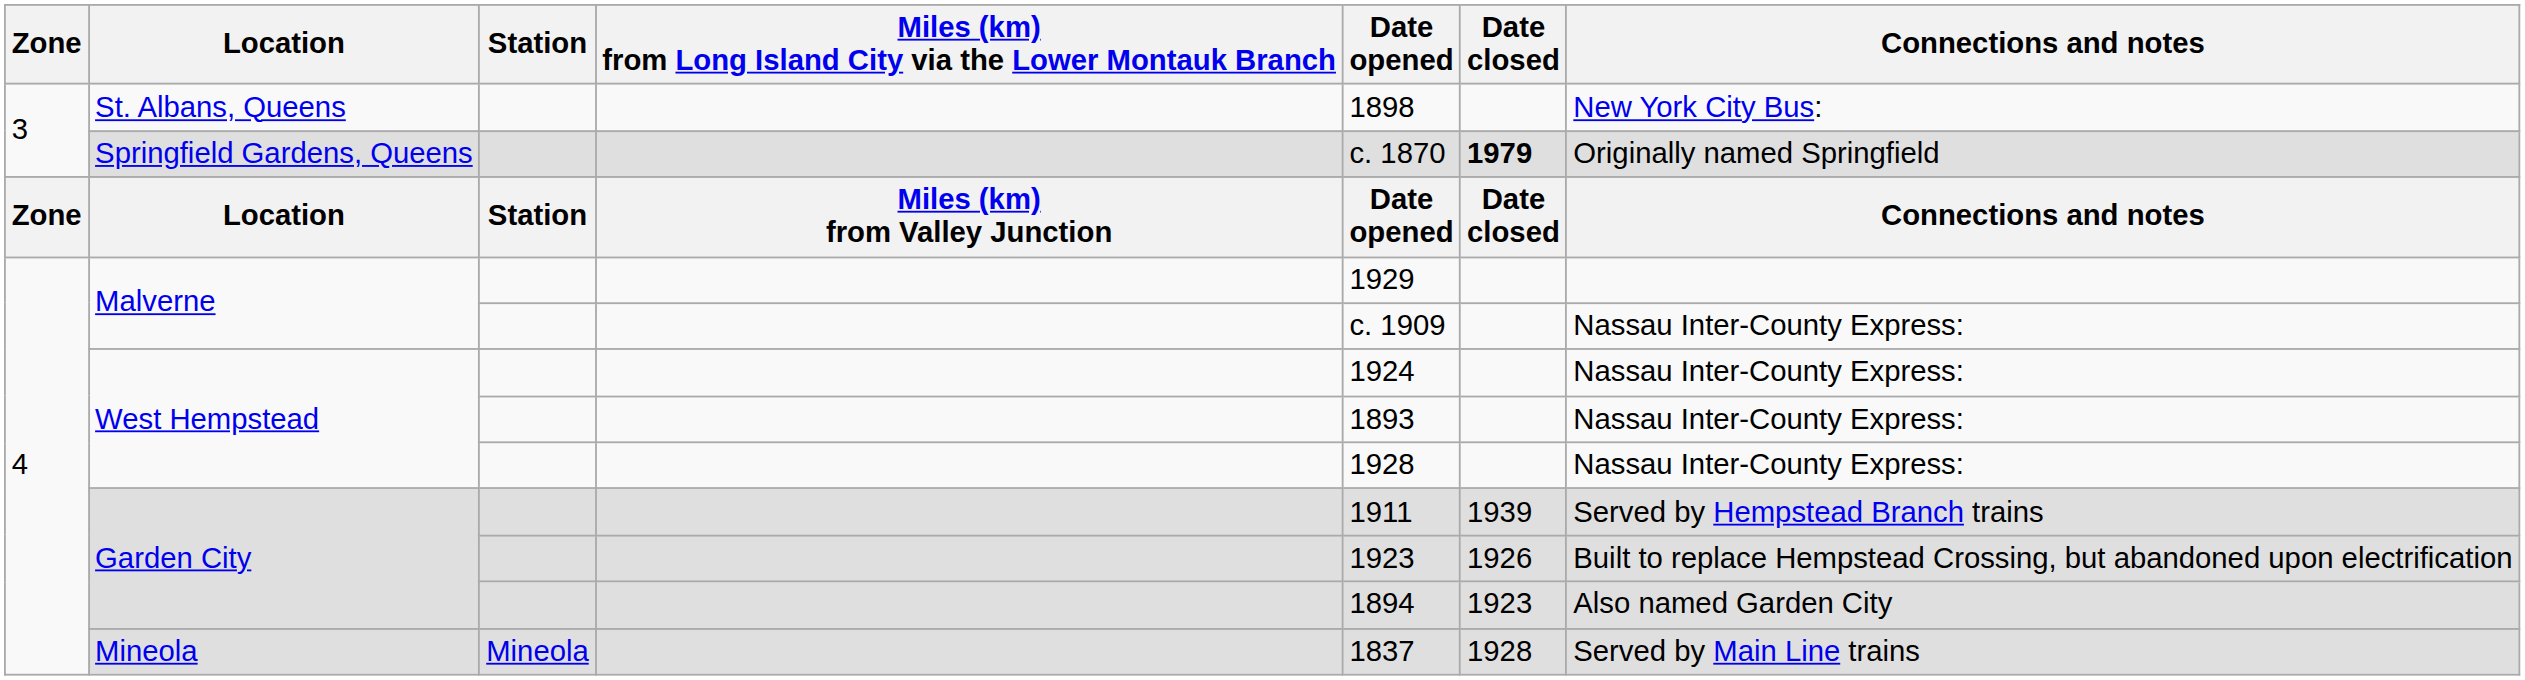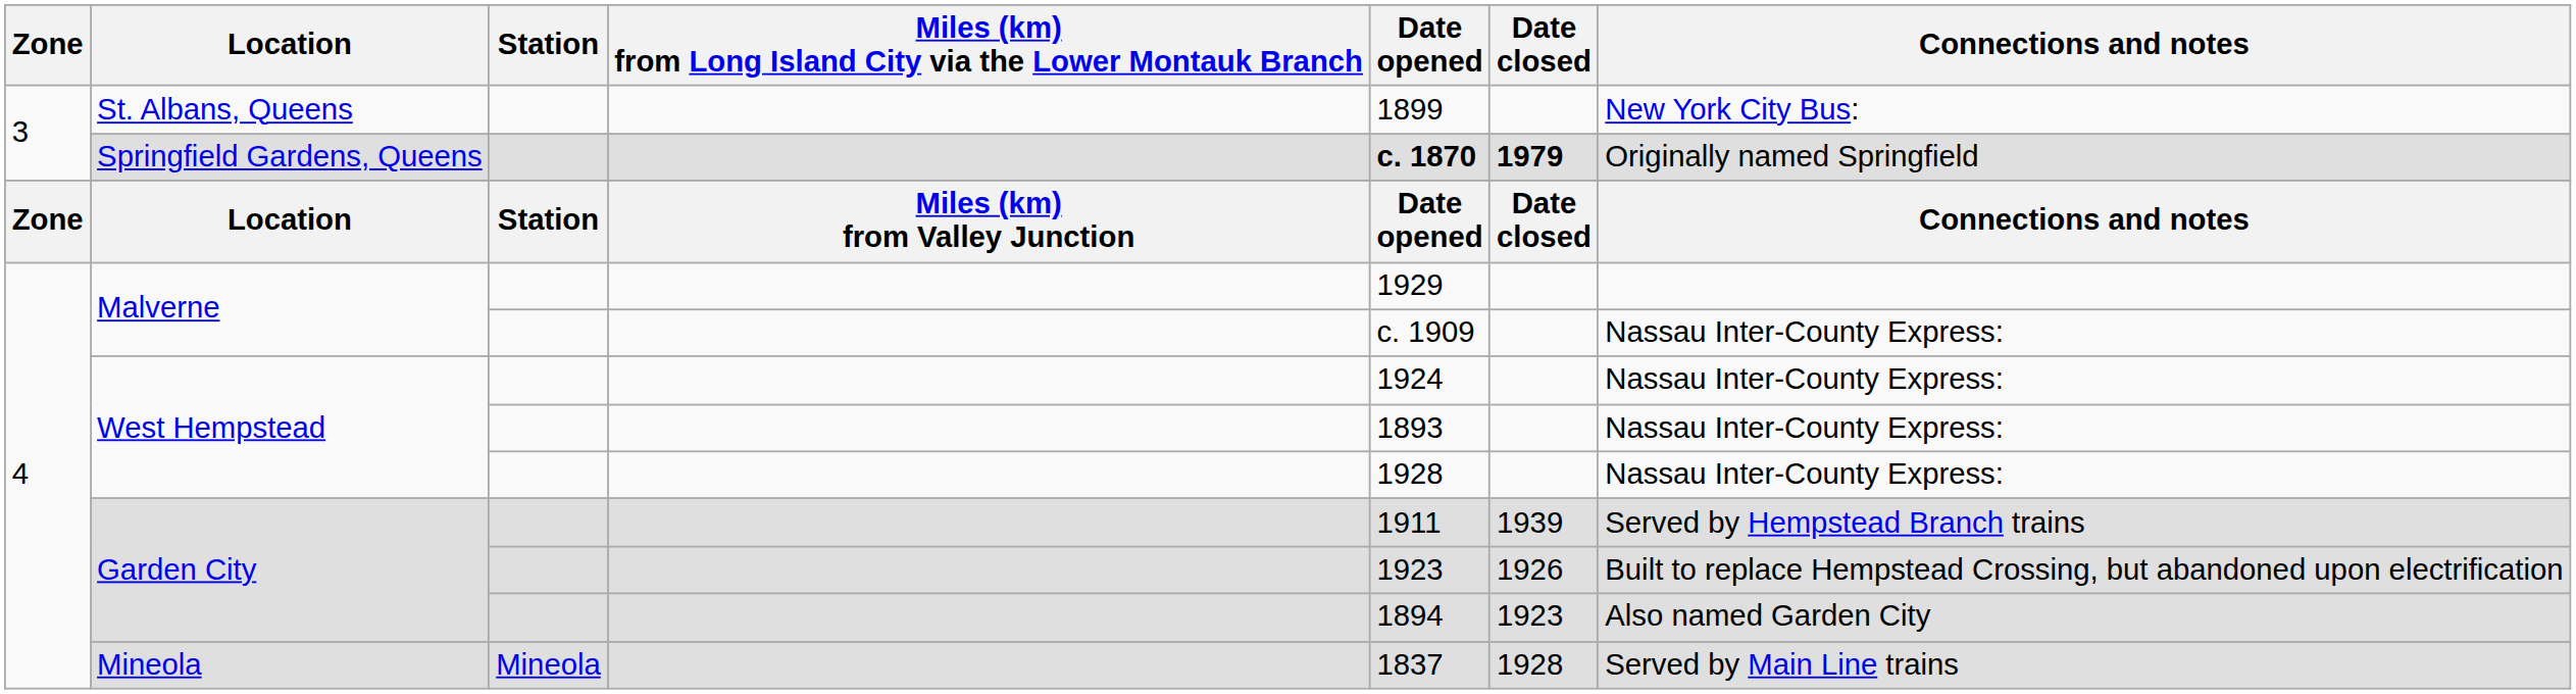St. Albans, Queens | Date opened: 1898 -> 1899
Springfield Gardens, Queens | Date opened: normal -> bold
